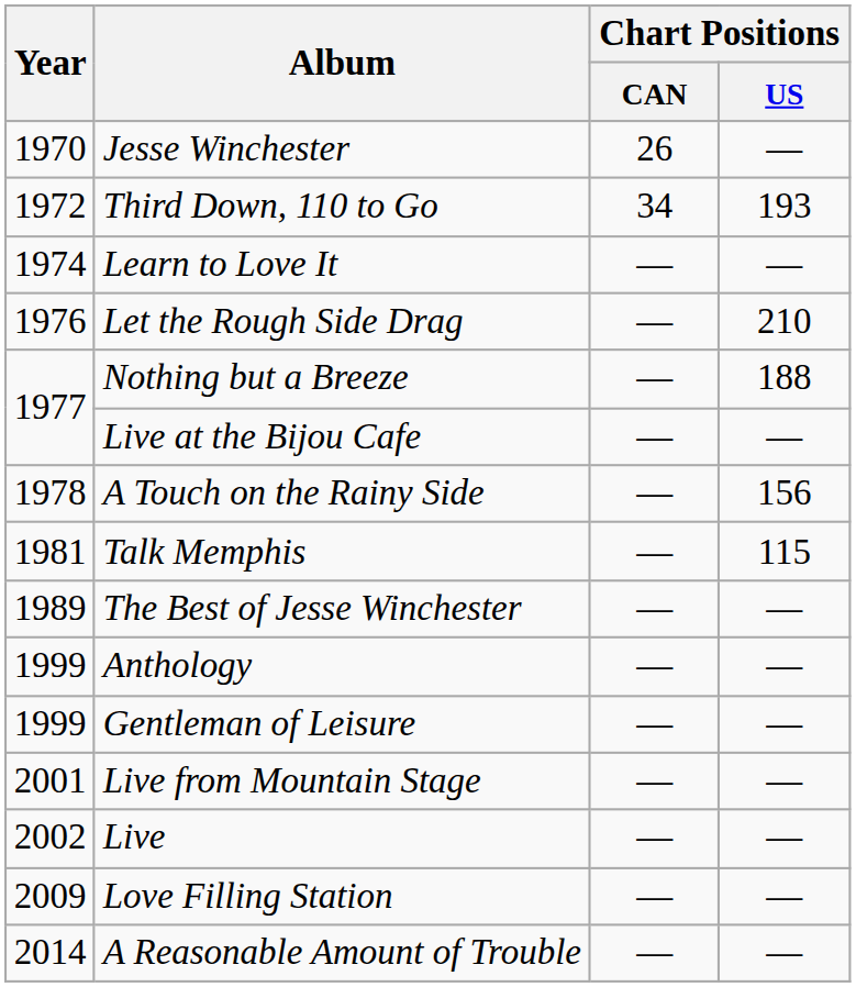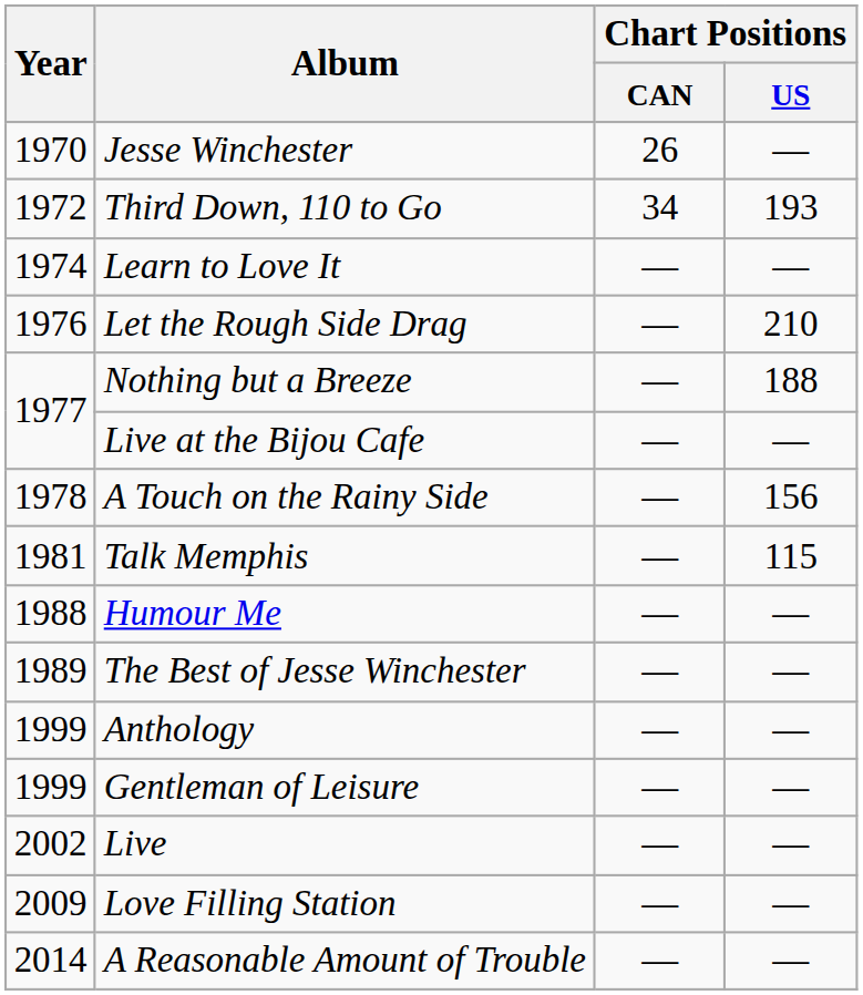+ row: 1988 | Humour Me | — | —
- row: 2001 | Live from Mountain Stage | — | —
